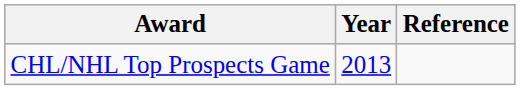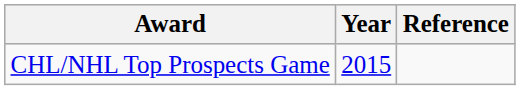CHL/NHL Top Prospects Game | Year: 2013 -> 2015
